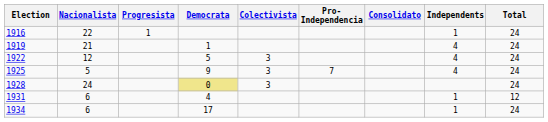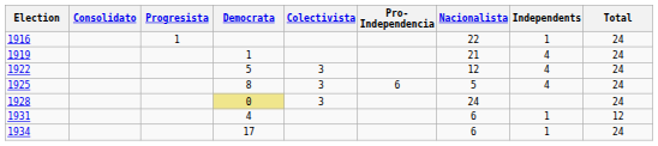columns swapped: Nacionalista <-> Consolidato
1925 | Democrata: 9 -> 8
1925 | Pro- Independencia: 7 -> 6
